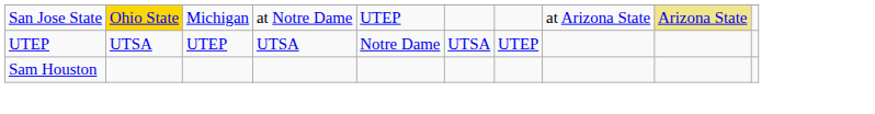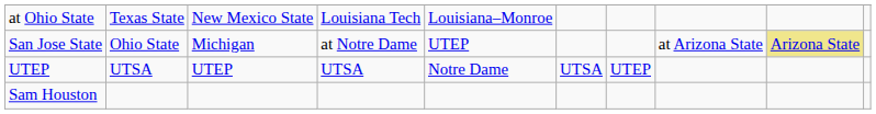+ row: at Ohio State | Texas State | New Mexico State | Louisiana Tech | Louisiana–Monroe
San Jose State | column 2: gold background -> no background
